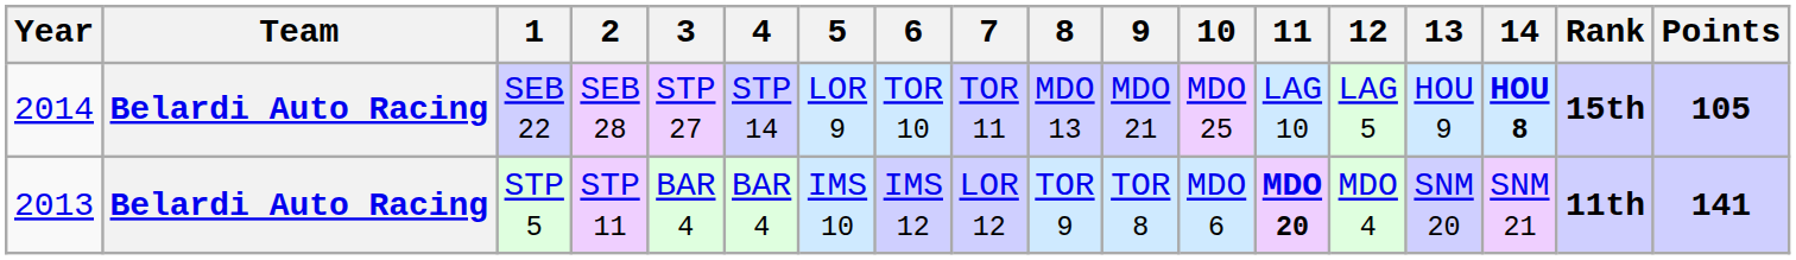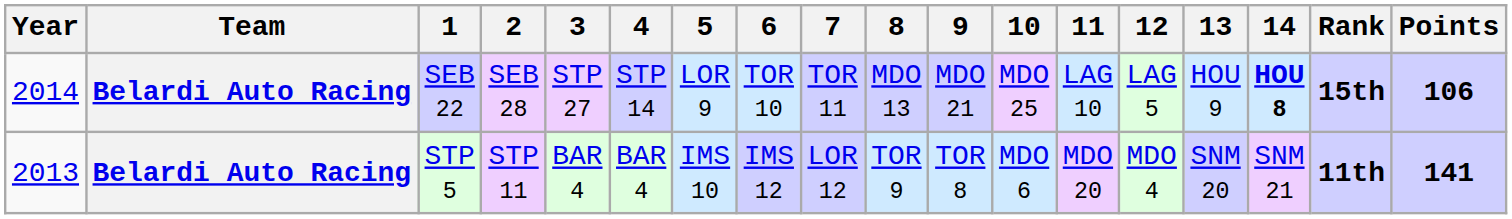SEB 22 | Points: 105 -> 106
STP 5 | 11: bold -> normal
